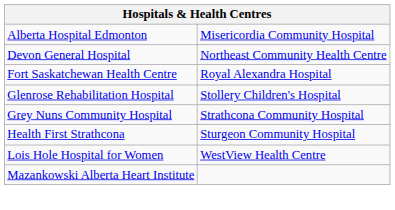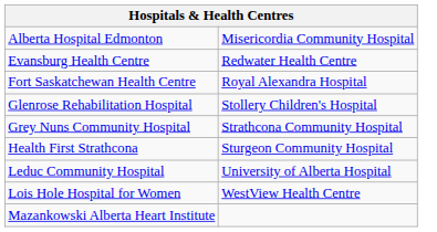- row: Devon General Hospital | Northeast Community Health Centre
+ row: Evansburg Health Centre | Redwater Health Centre
+ row: Leduc Community Hospital | University of Alberta Hospital
